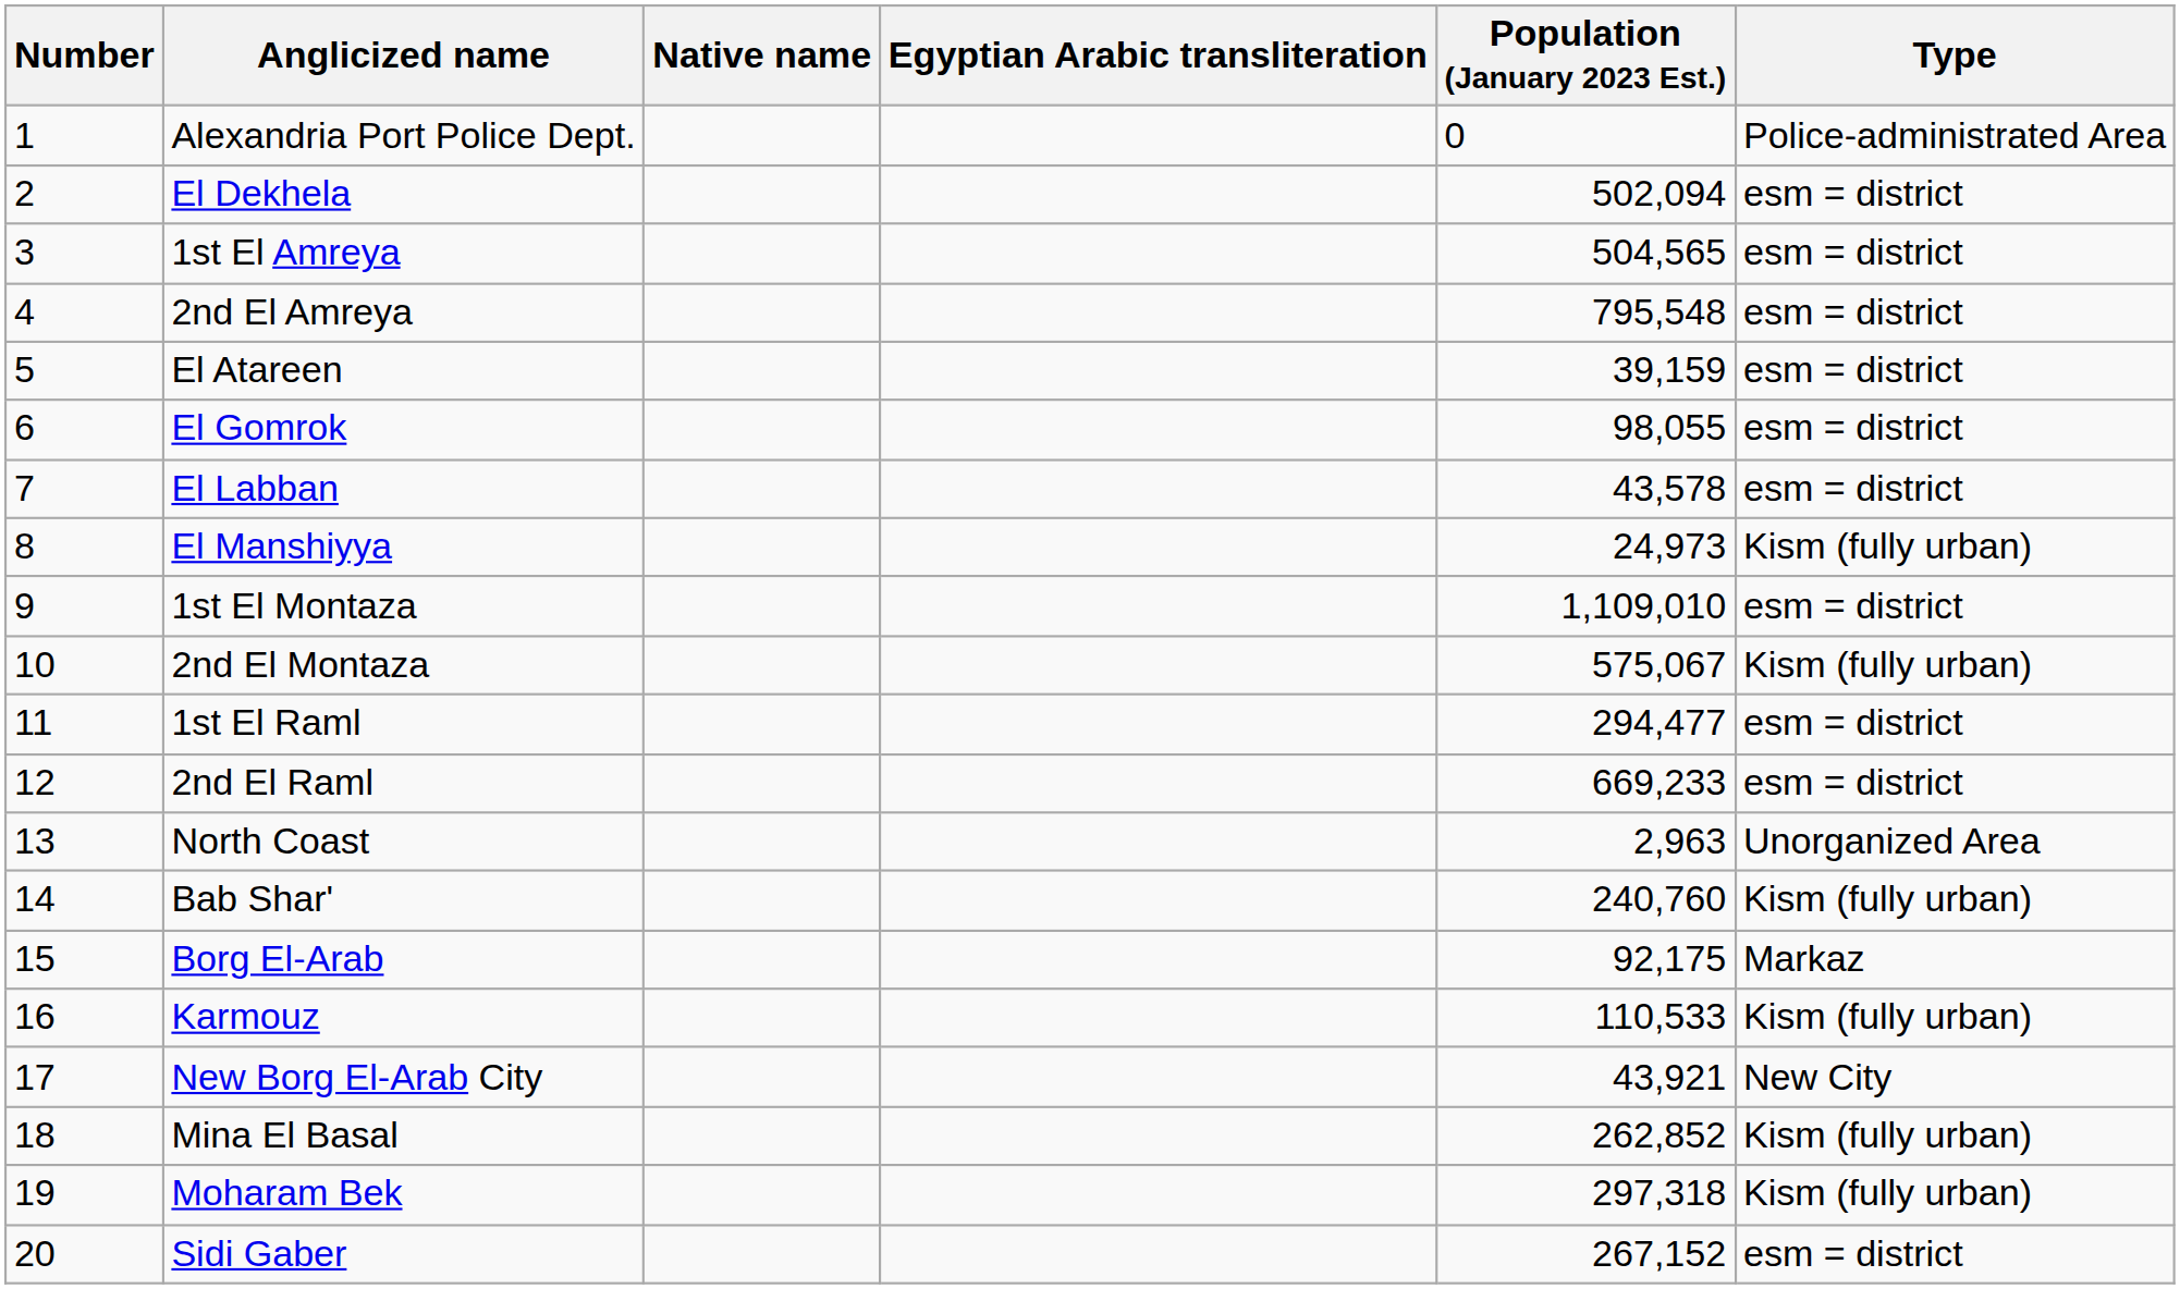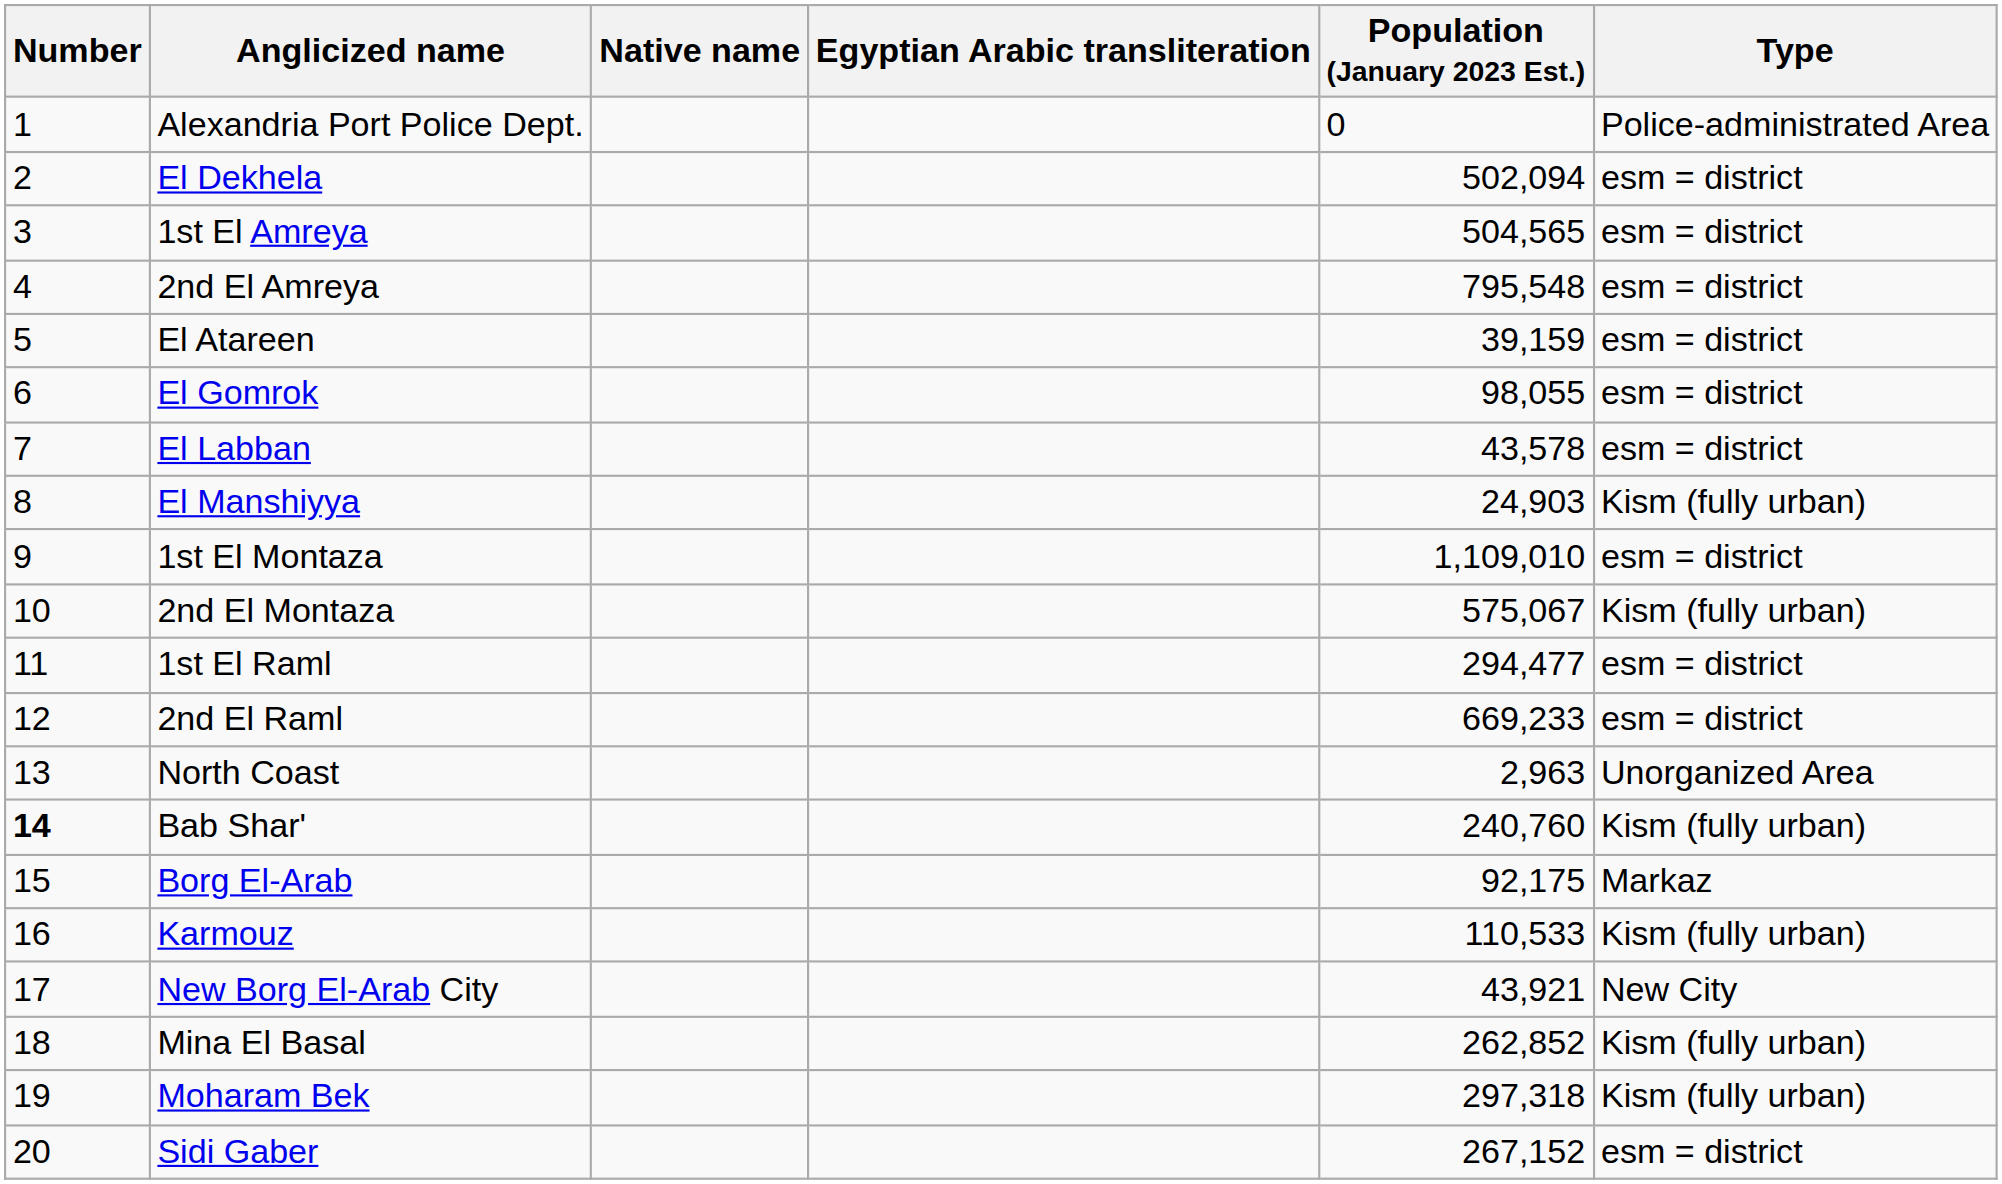El Manshiyya | Population (January 2023 Est.): 24,973 -> 24,903
Bab Shar' | Number: normal -> bold
